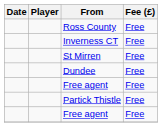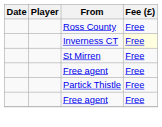Inverness CT | Fee (£): no background -> lightyellow background
- row: Dundee | Free
